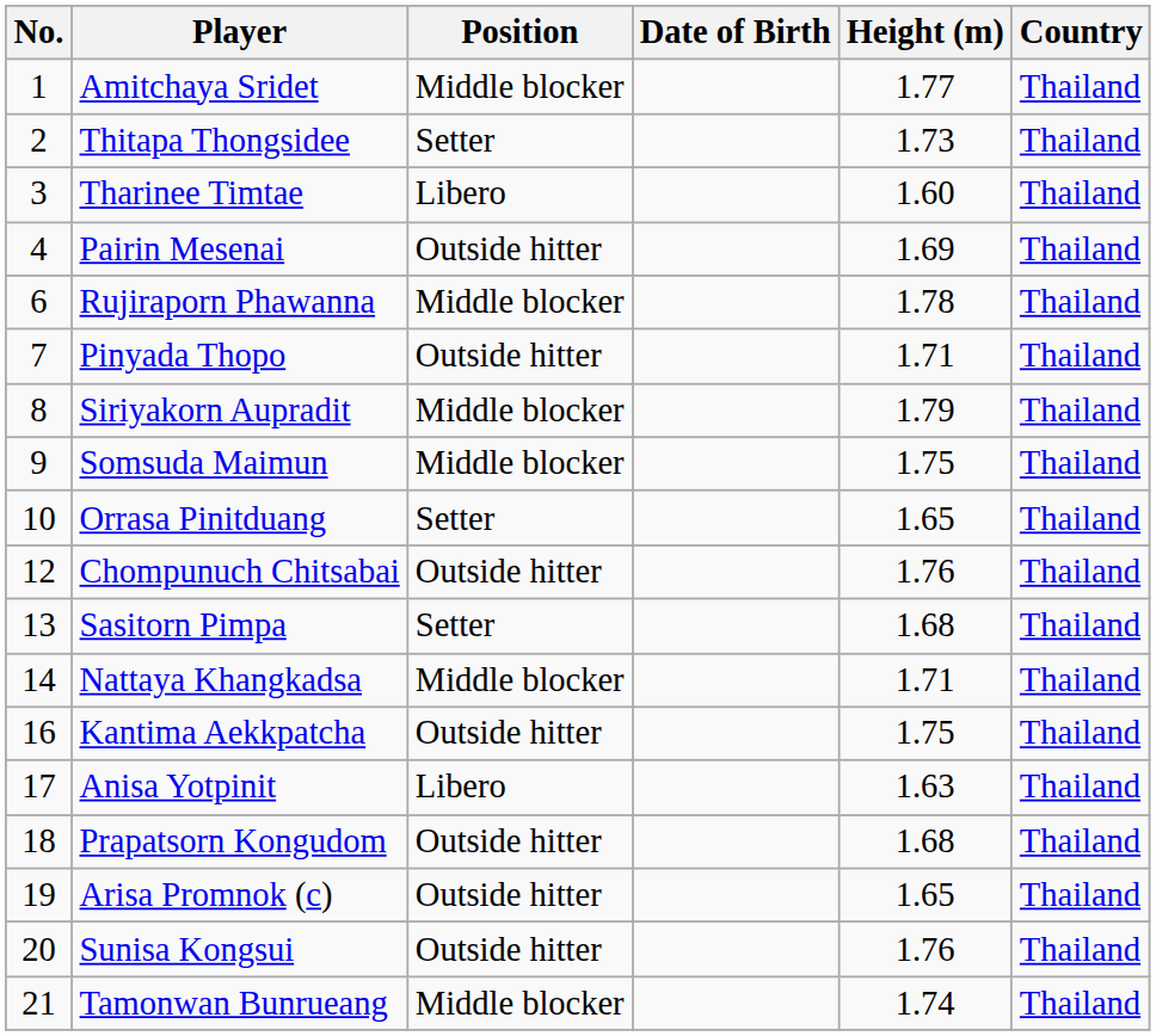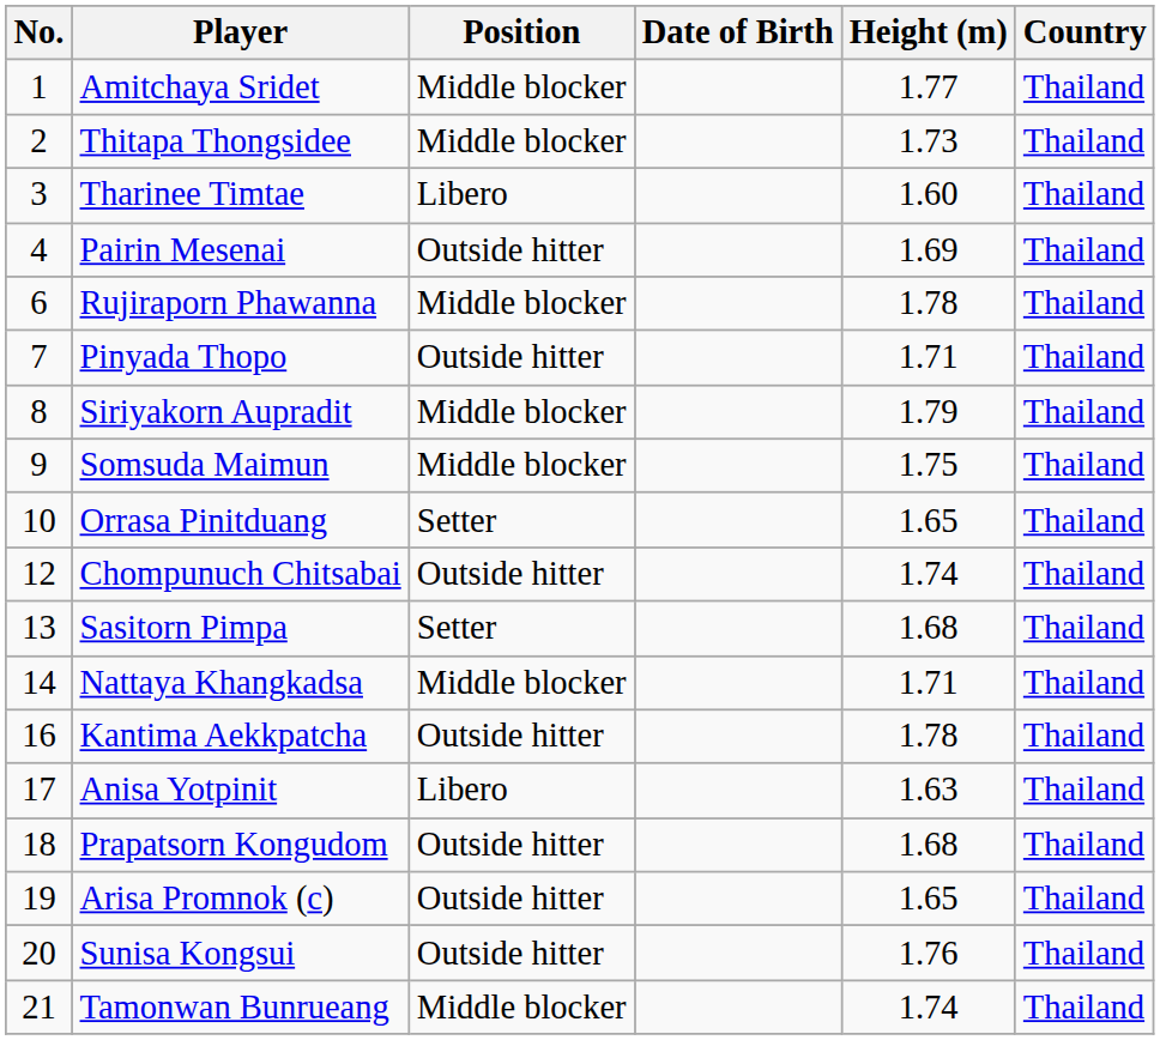Thitapa Thongsidee | Position: Setter -> Middle blocker
Chompunuch Chitsabai | Height (m): 1.76 -> 1.74
Kantima Aekkpatcha | Height (m): 1.75 -> 1.78
